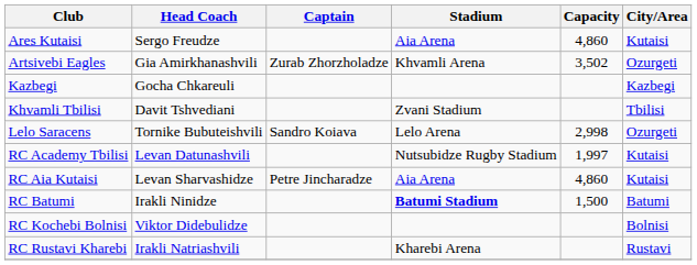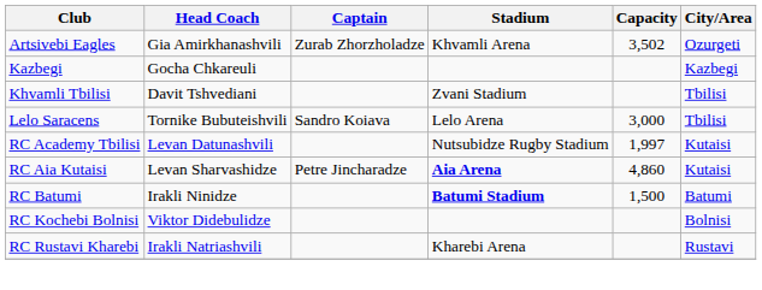- row: Ares Kutaisi | Sergo Freudze | Aia Arena | 4,860 | Kutaisi
Lelo Saracens | Capacity: 2,998 -> 3,000
Lelo Saracens | City/Area: Ozurgeti -> Tbilisi
RC Aia Kutaisi | Stadium: normal -> bold
